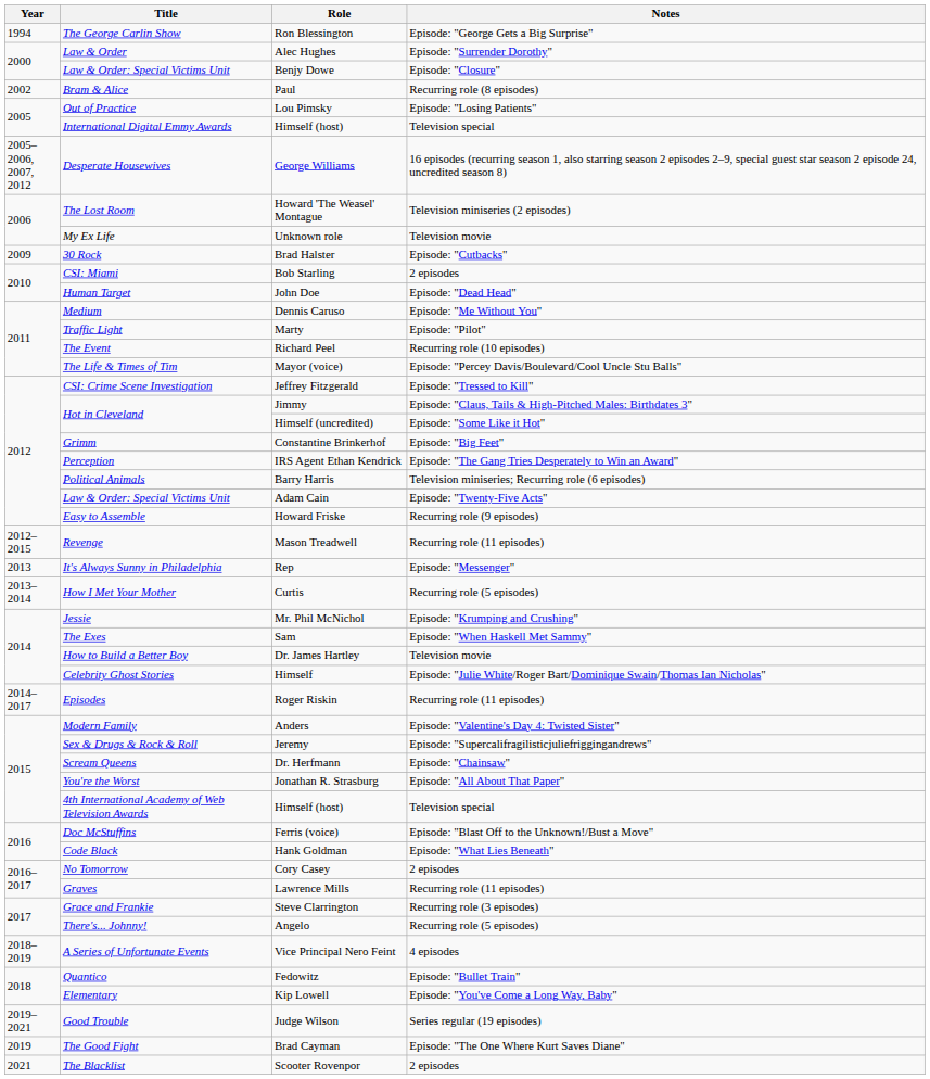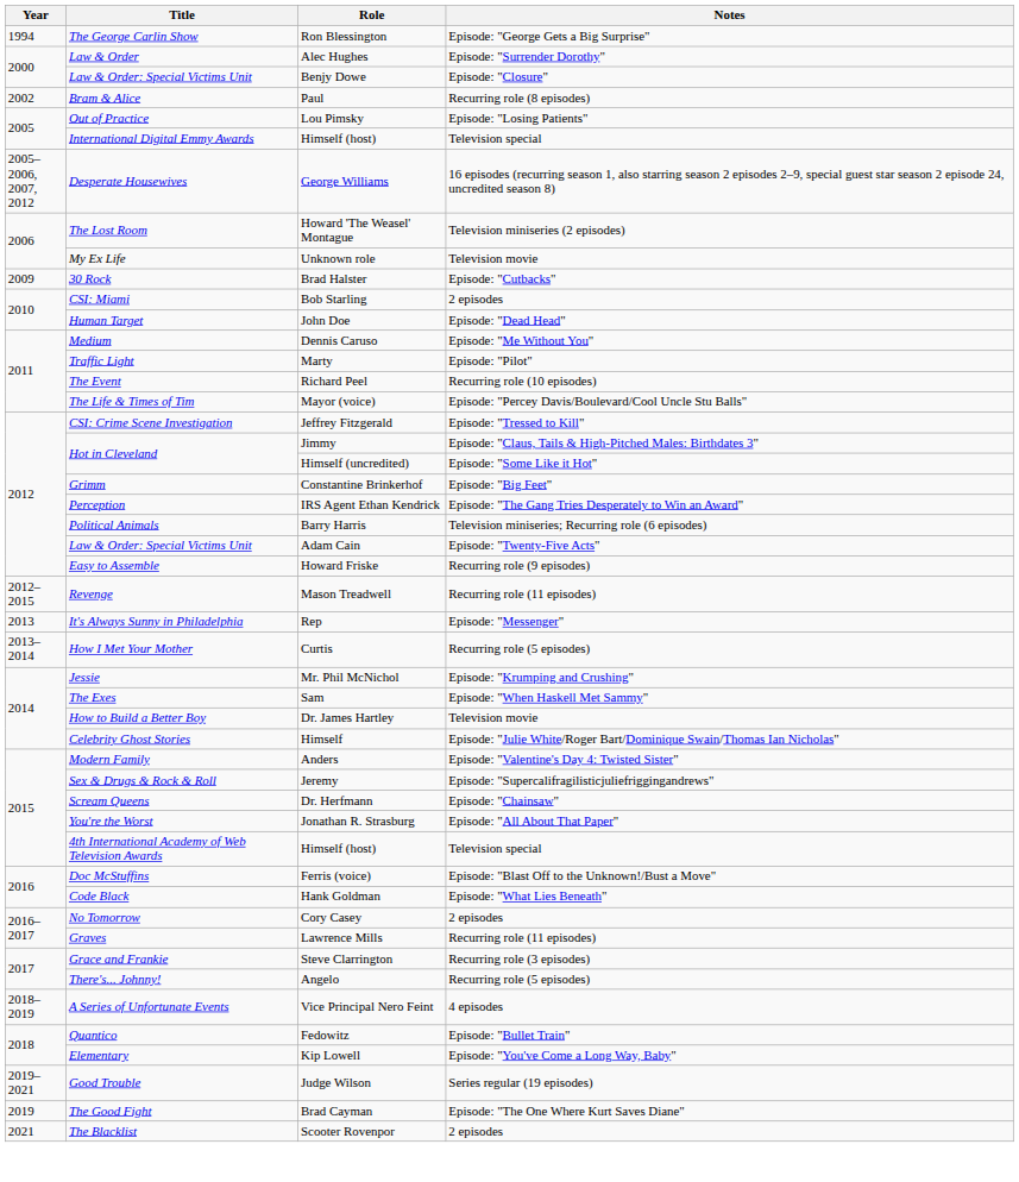- row: 2014–2017 | Episodes | Roger Riskin | Recurring role (11 episodes)
